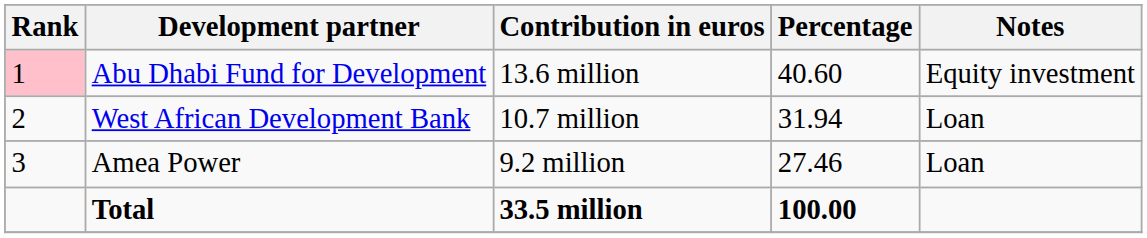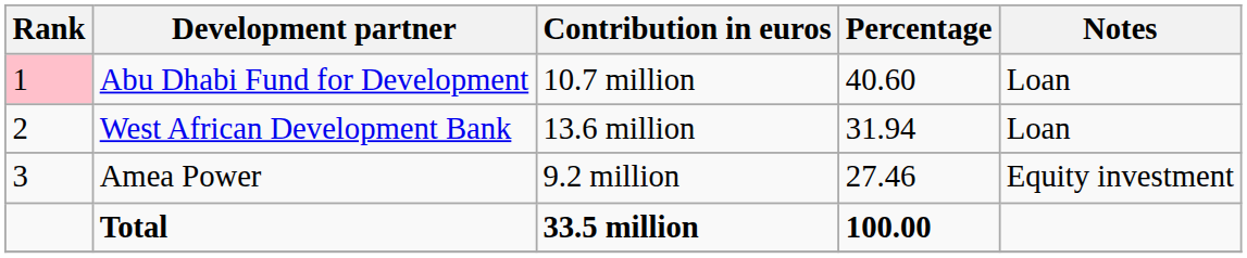Abu Dhabi Fund for Development | Contribution in euros: 13.6 million -> 10.7 million
Abu Dhabi Fund for Development | Notes: Equity investment -> Loan
West African Development Bank | Contribution in euros: 10.7 million -> 13.6 million
Amea Power | Notes: Loan -> Equity investment
